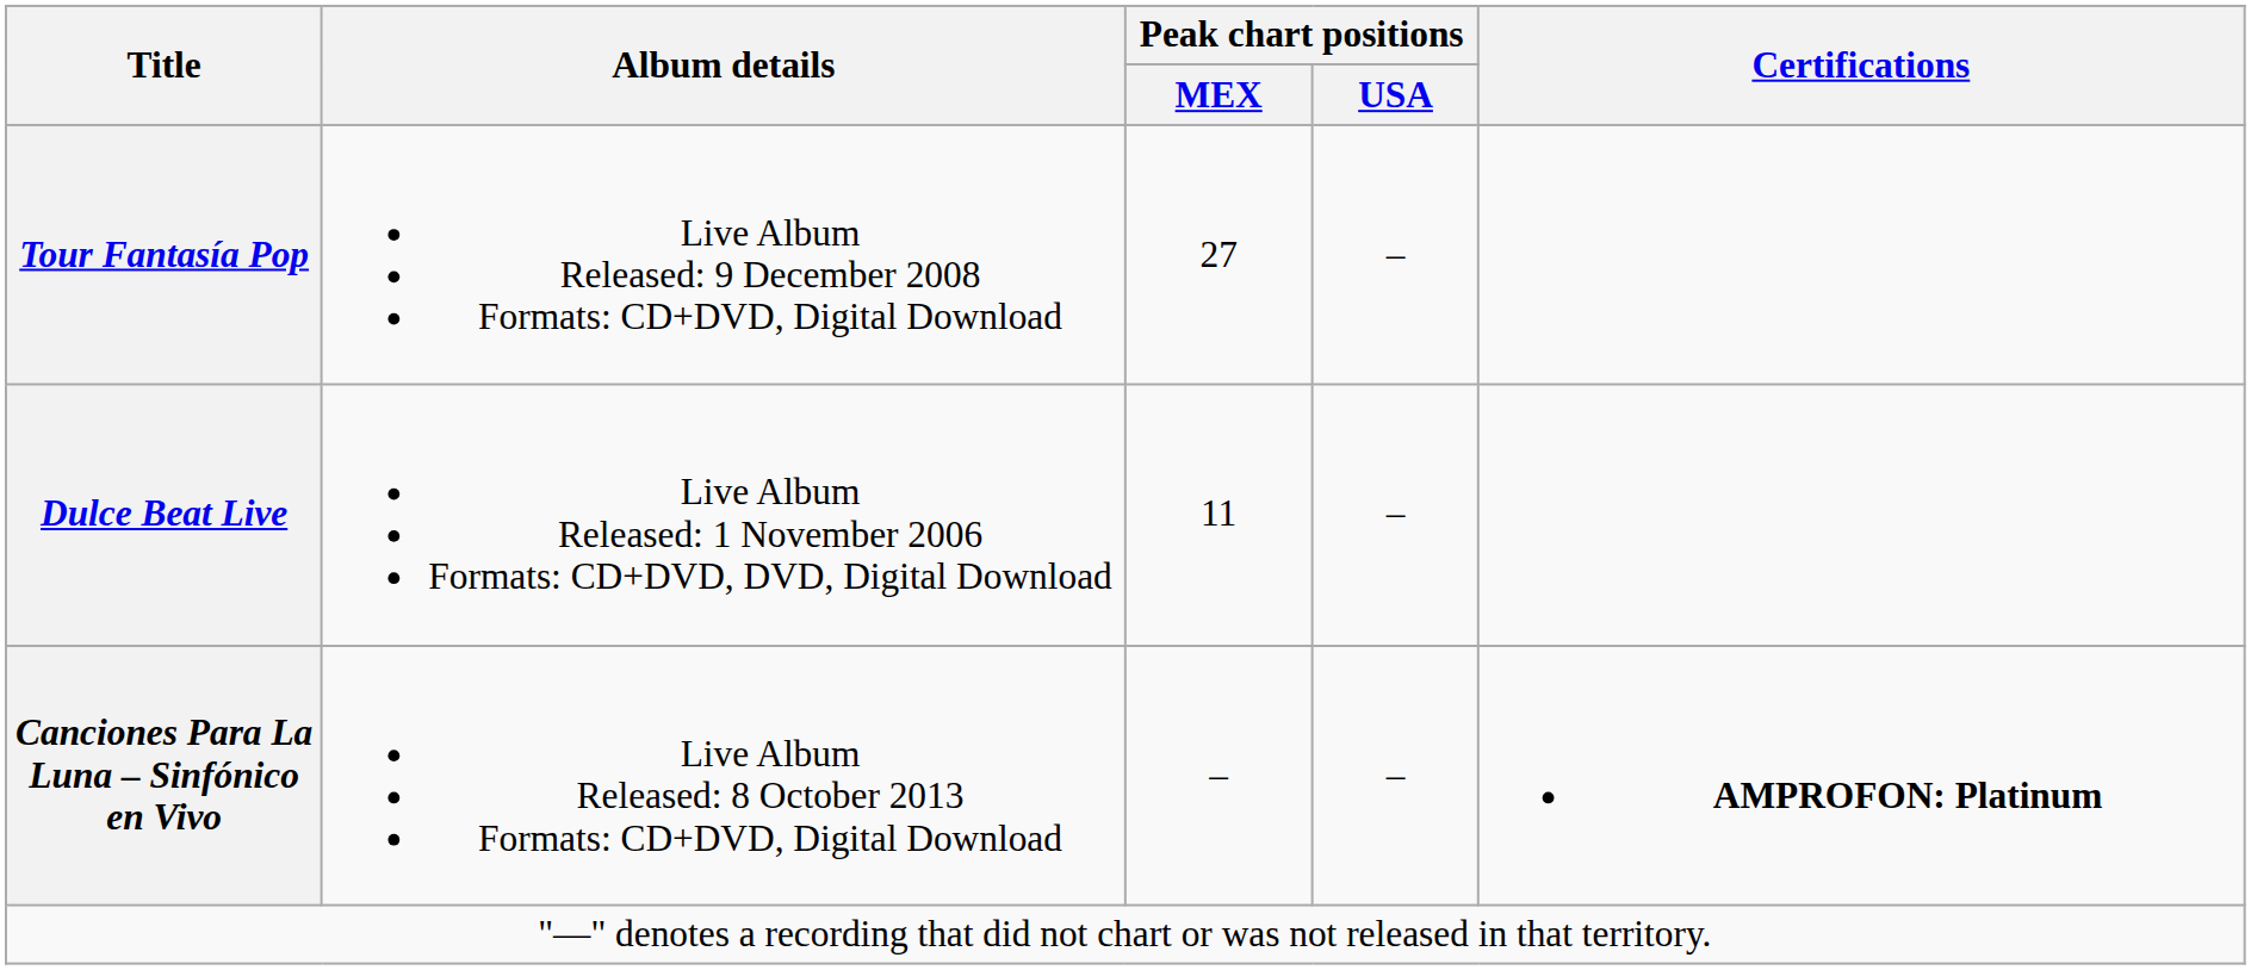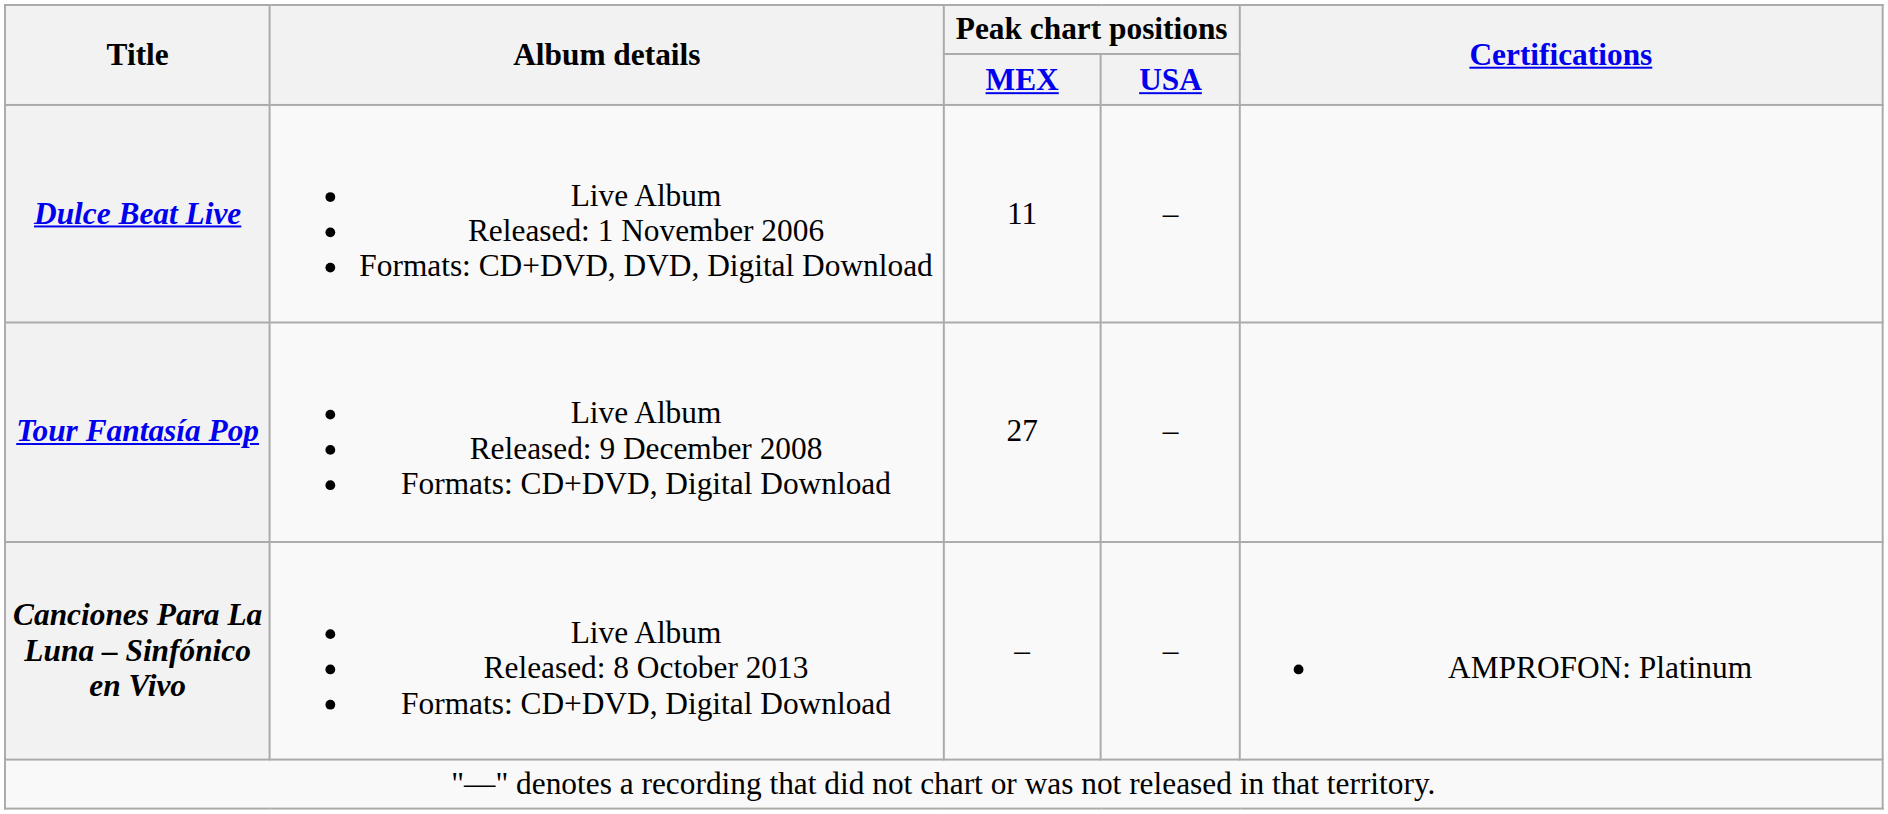rows swapped: Dulce Beat Live <-> Tour Fantasía Pop
Canciones Para La Luna – Sinfónico en Vivo | Certifications: bold -> normal
